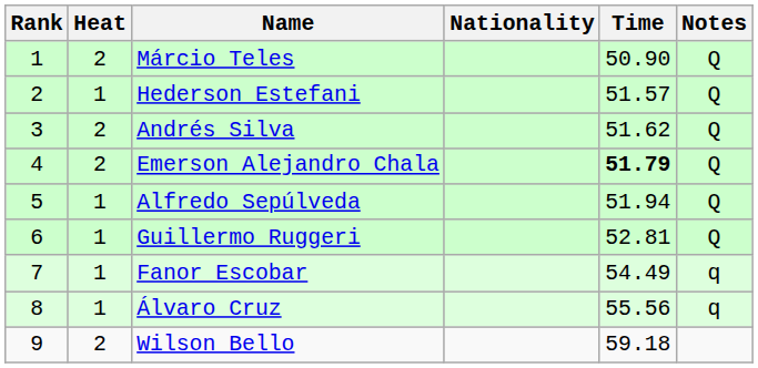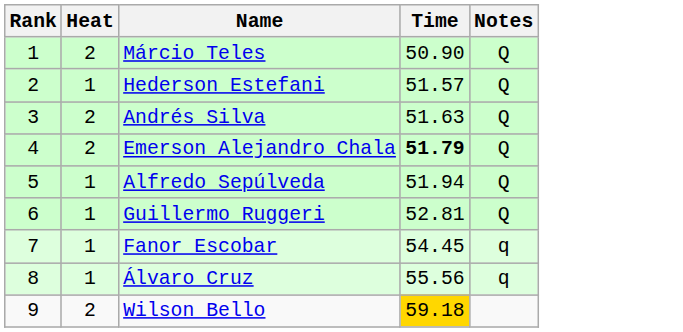- column: Nationality
Andrés Silva | Time: 51.62 -> 51.63
Fanor Escobar | Time: 54.49 -> 54.45
Wilson Bello | Time: no background -> gold background
